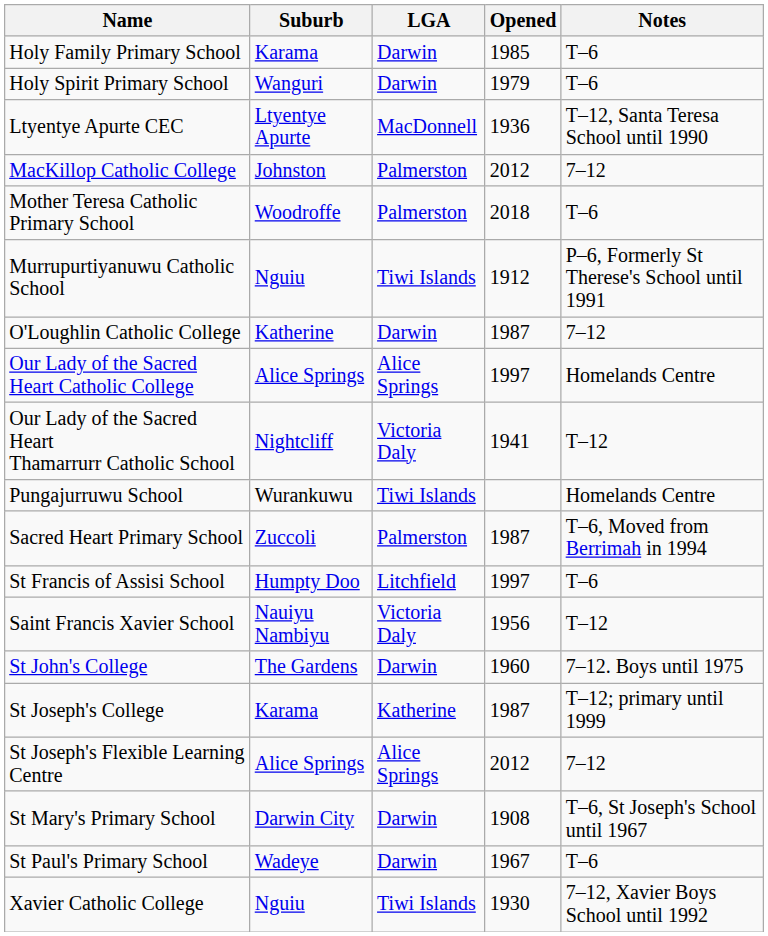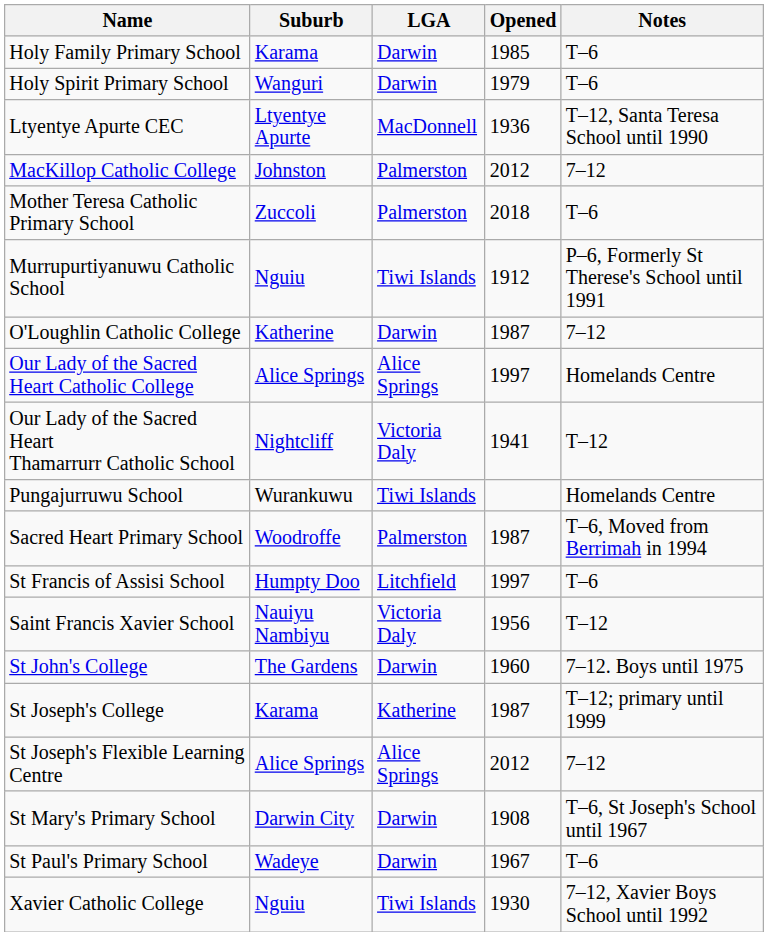Mother Teresa Catholic Primary School | Suburb: Woodroffe -> Zuccoli
Sacred Heart Primary School | Suburb: Zuccoli -> Woodroffe
